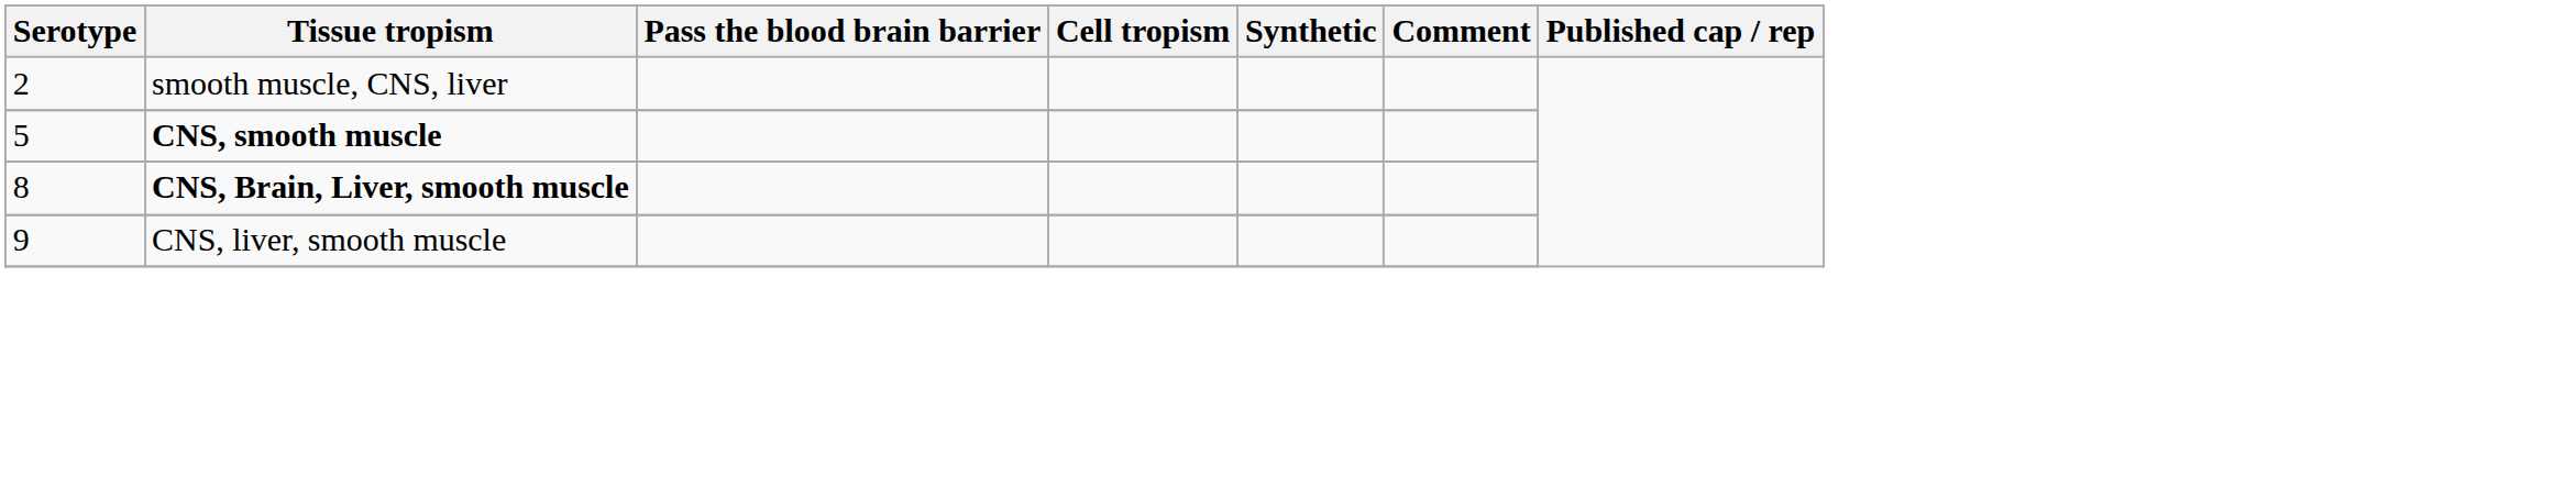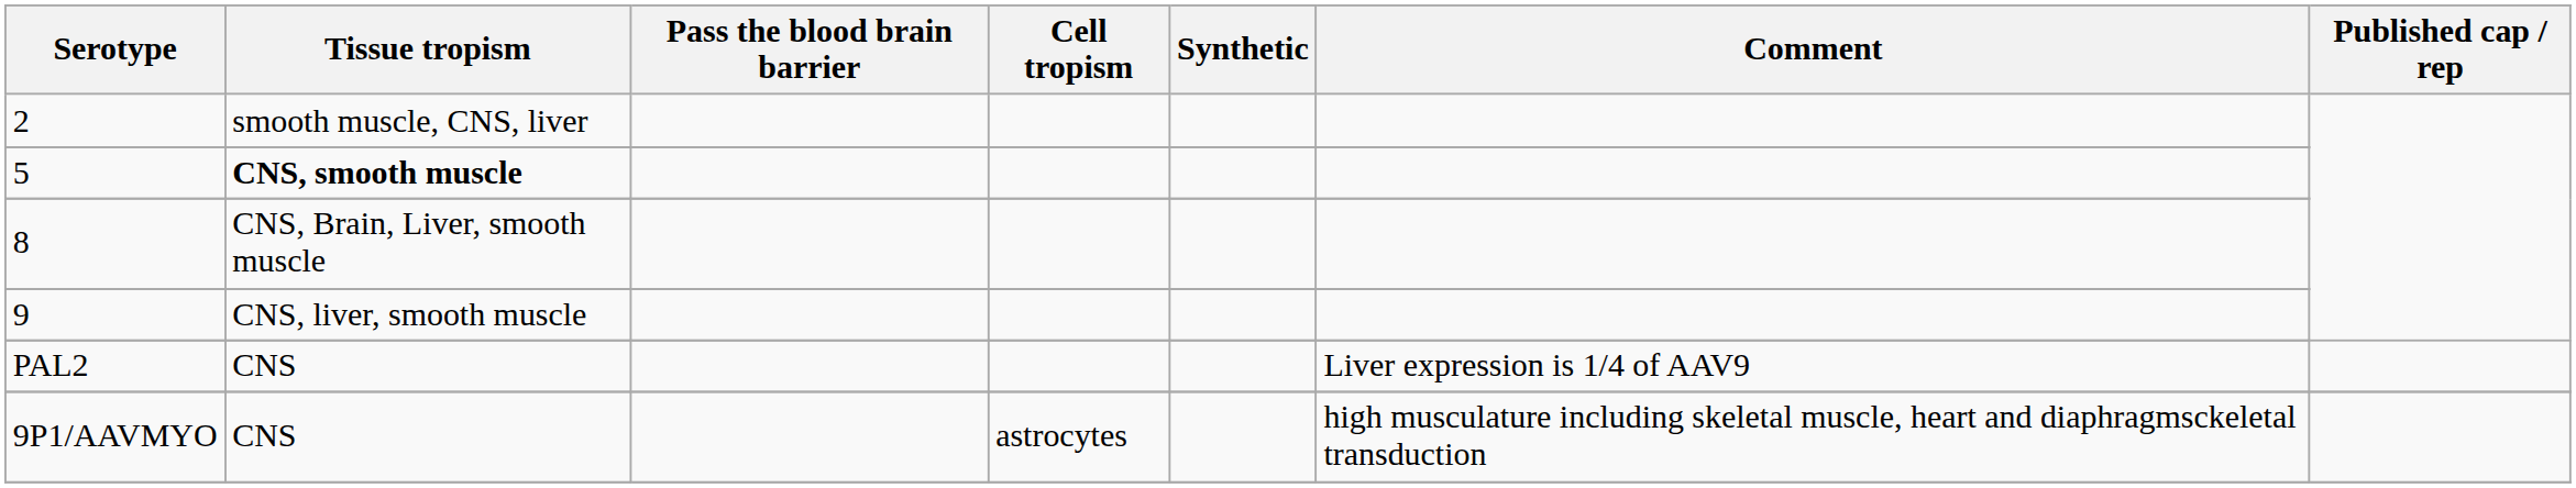8 | Tissue tropism: bold -> normal
+ row: PAL2 | CNS | Liver expression is 1/4 of AAV9
+ row: 9P1/AAVMYO | CNS | astrocytes | high musculature including skeletal muscle, heart and diaphragmsckeletal transduction
